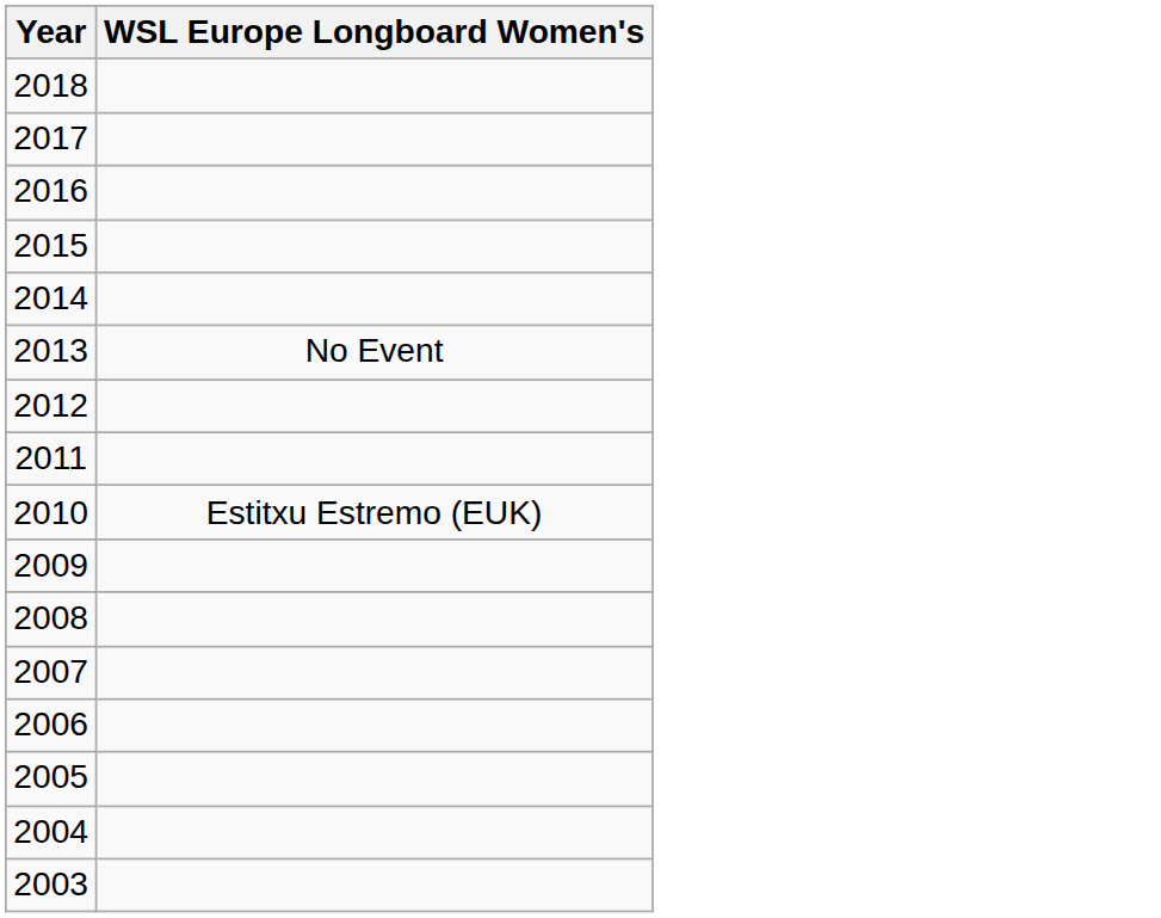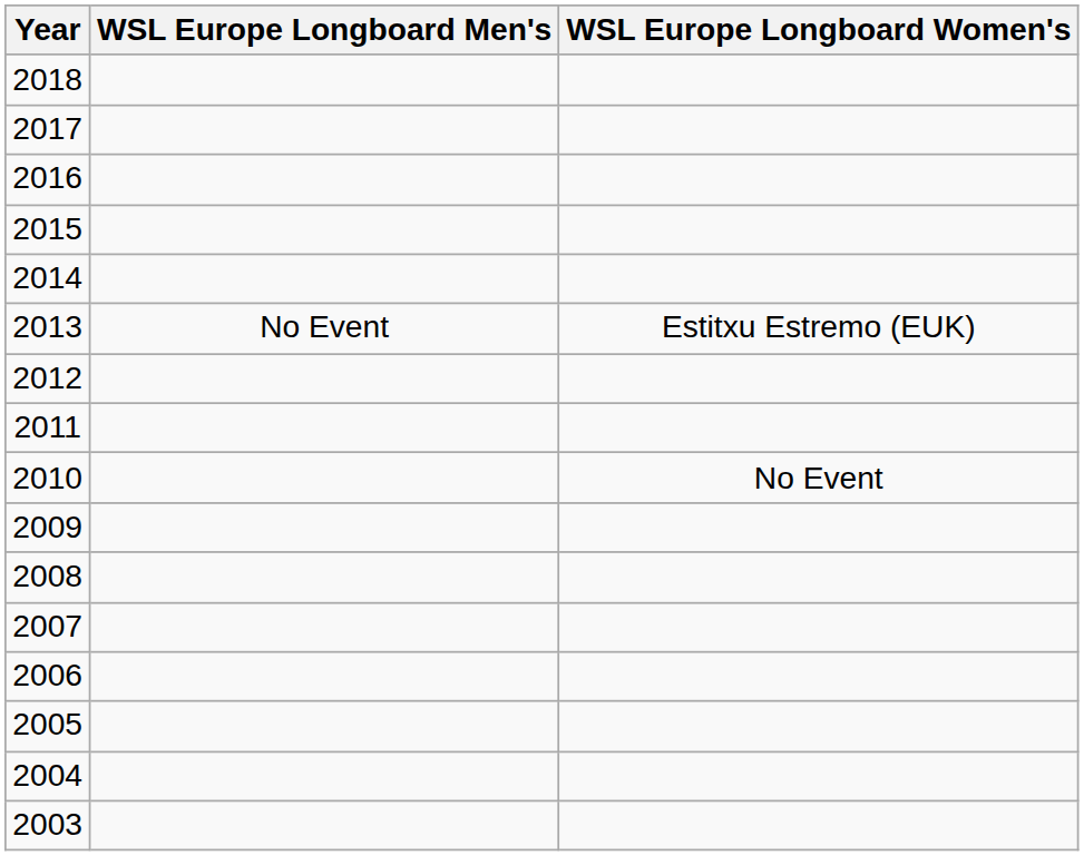+ column: WSL Europe Longboard Men's | No Event
2013 | WSL Europe Longboard Women's: No Event -> Estitxu Estremo (EUK)
2010 | WSL Europe Longboard Women's: Estitxu Estremo (EUK) -> No Event
